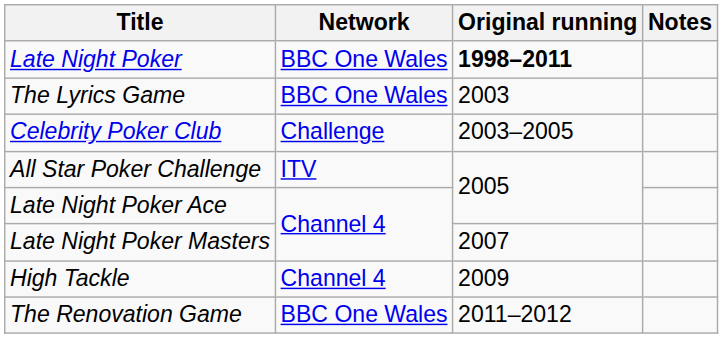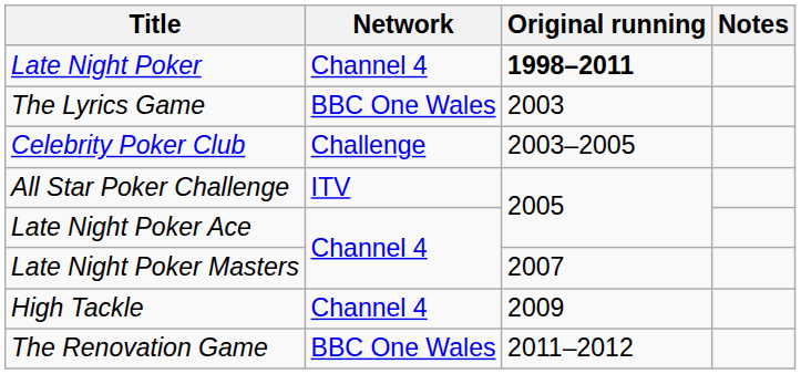Late Night Poker | Network: BBC One Wales -> Channel 4
